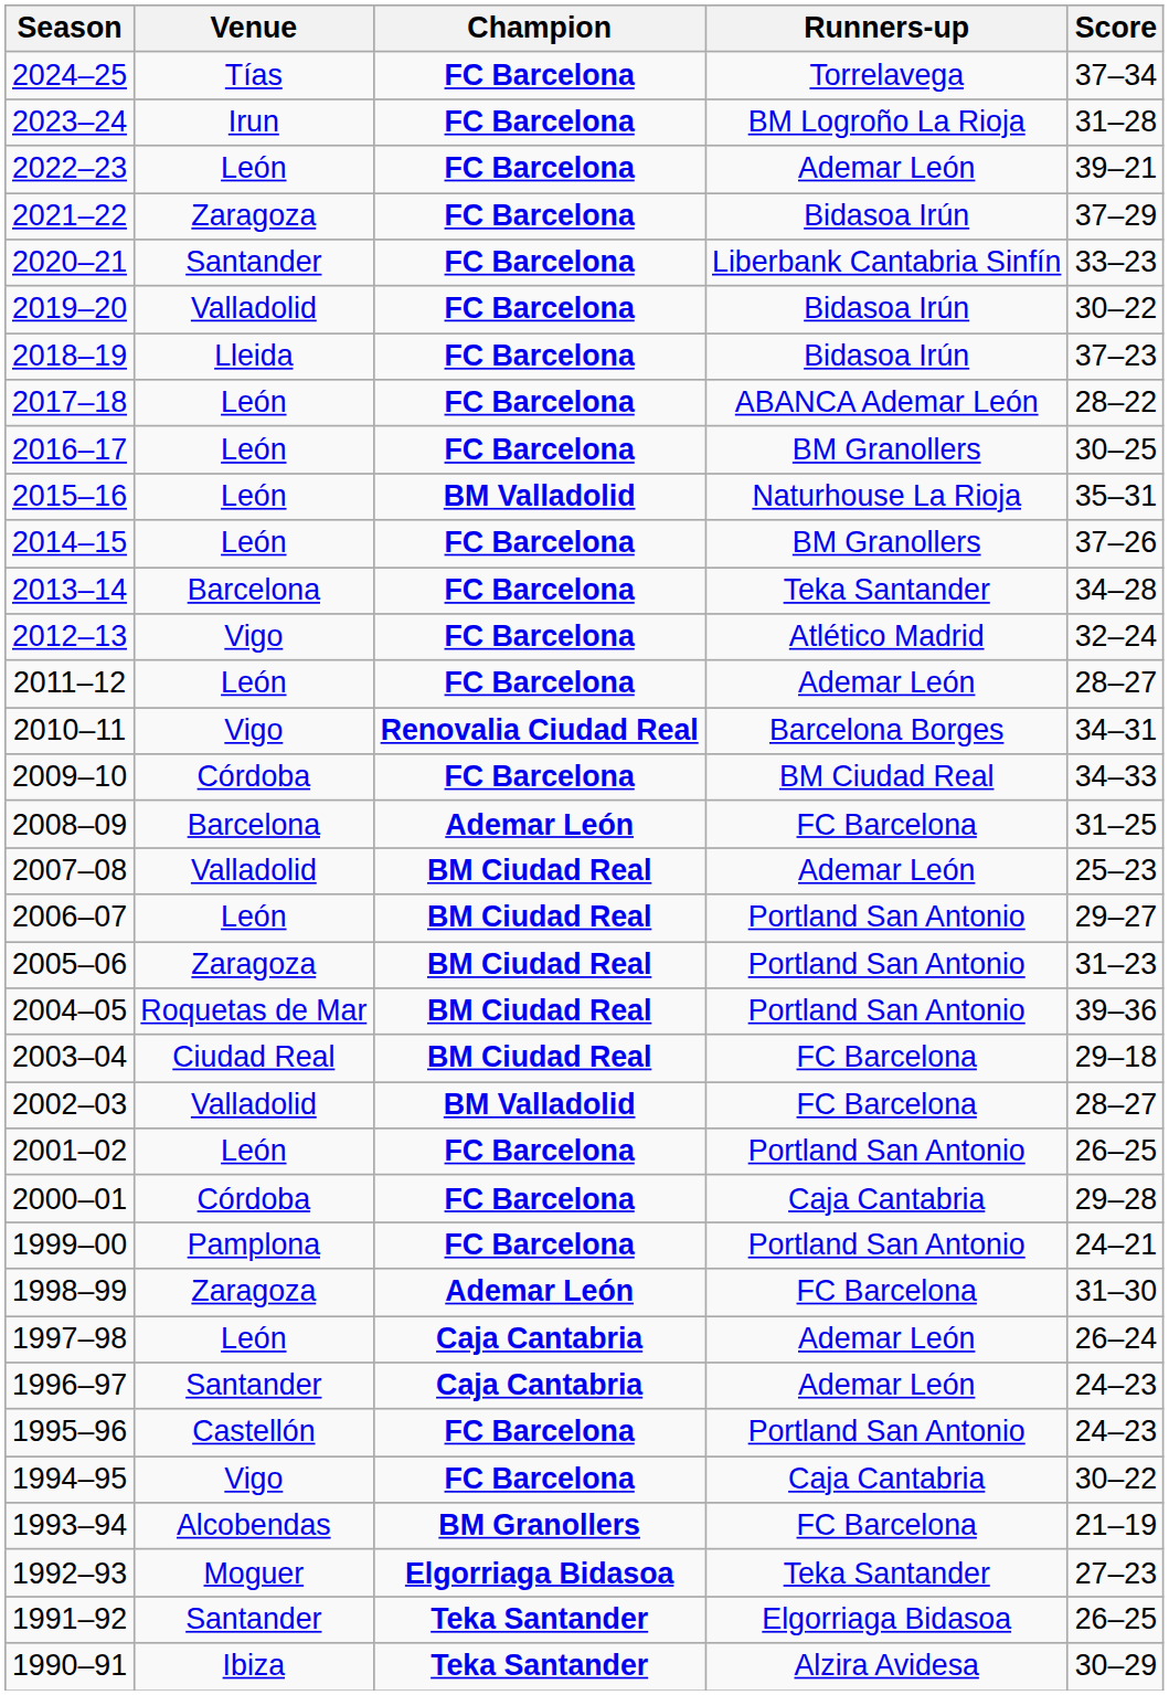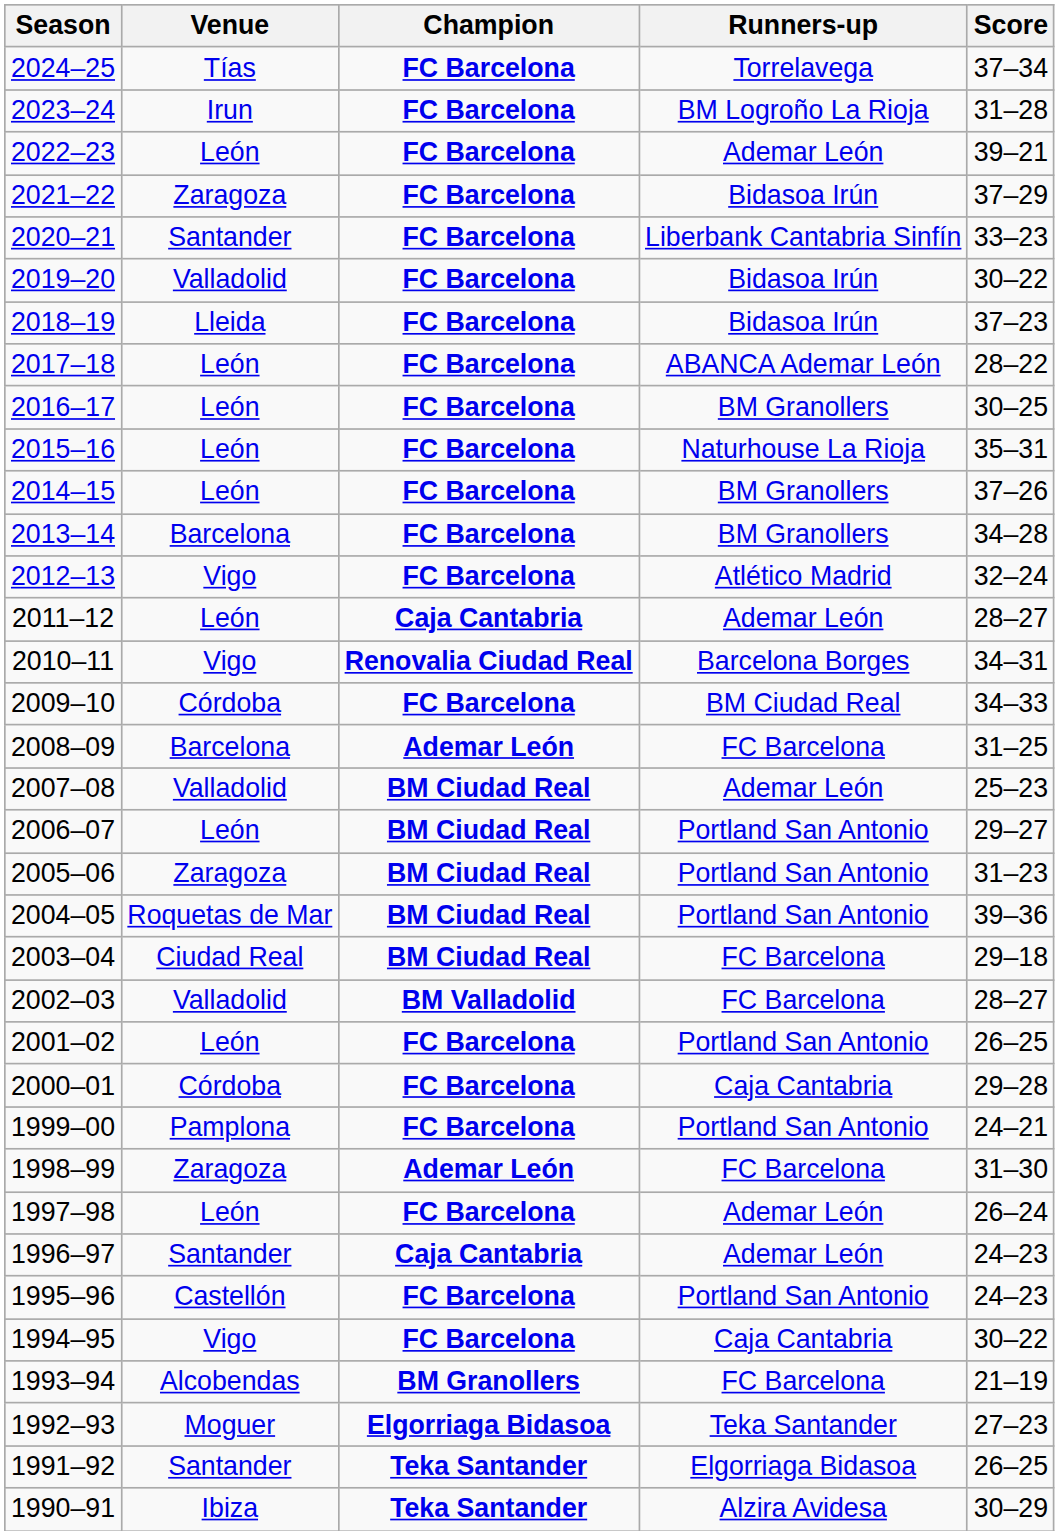2015–16 | Champion: BM Valladolid -> FC Barcelona
2013–14 | Runners-up: Teka Santander -> BM Granollers
2011–12 | Champion: FC Barcelona -> Caja Cantabria
1997–98 | Champion: Caja Cantabria -> FC Barcelona
